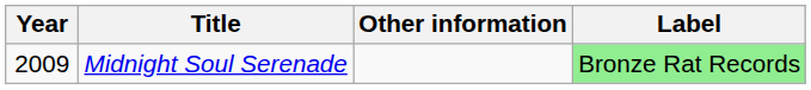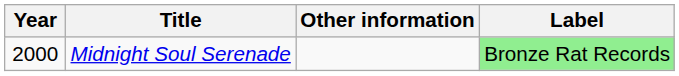Midnight Soul Serenade | Year: 2009 -> 2000
